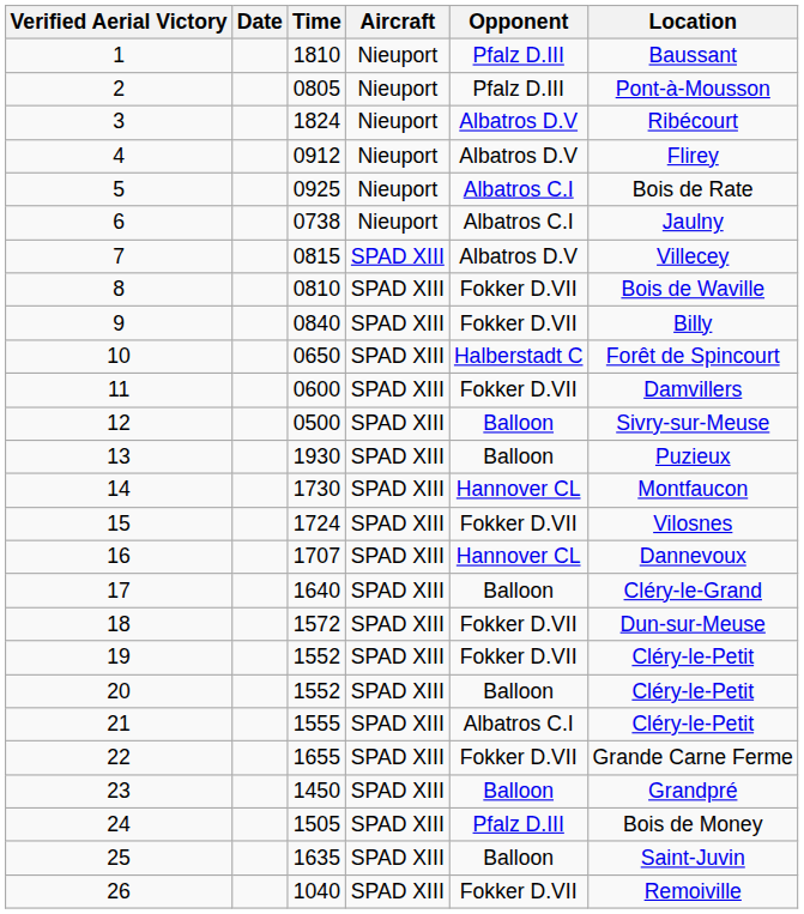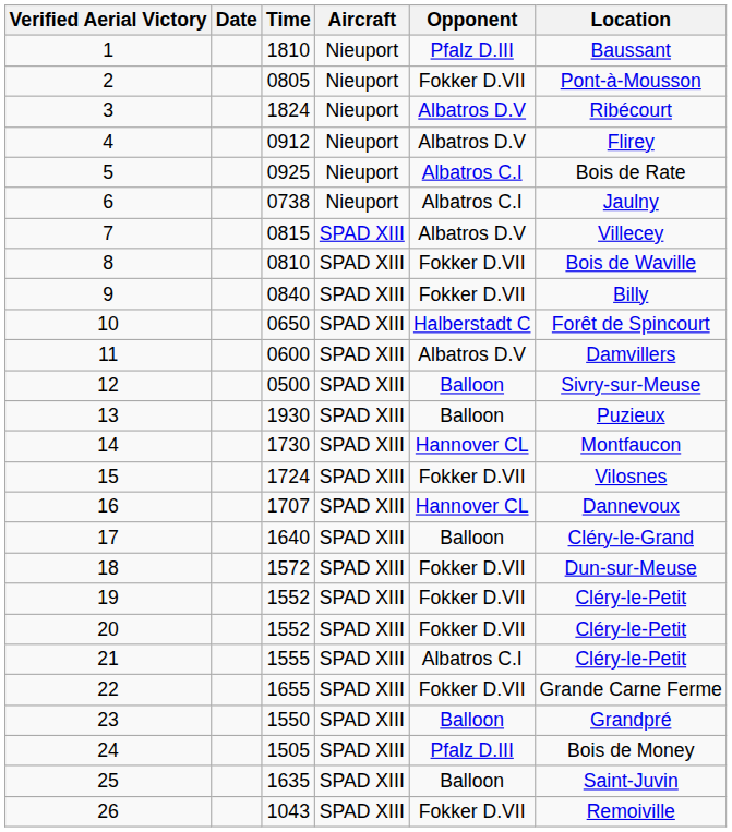2 | Opponent: Pfalz D.III -> Fokker D.VII
11 | Opponent: Fokker D.VII -> Albatros D.V
20 | Opponent: Balloon -> Fokker D.VII
23 | Time: 1450 -> 1550
26 | Time: 1040 -> 1043
